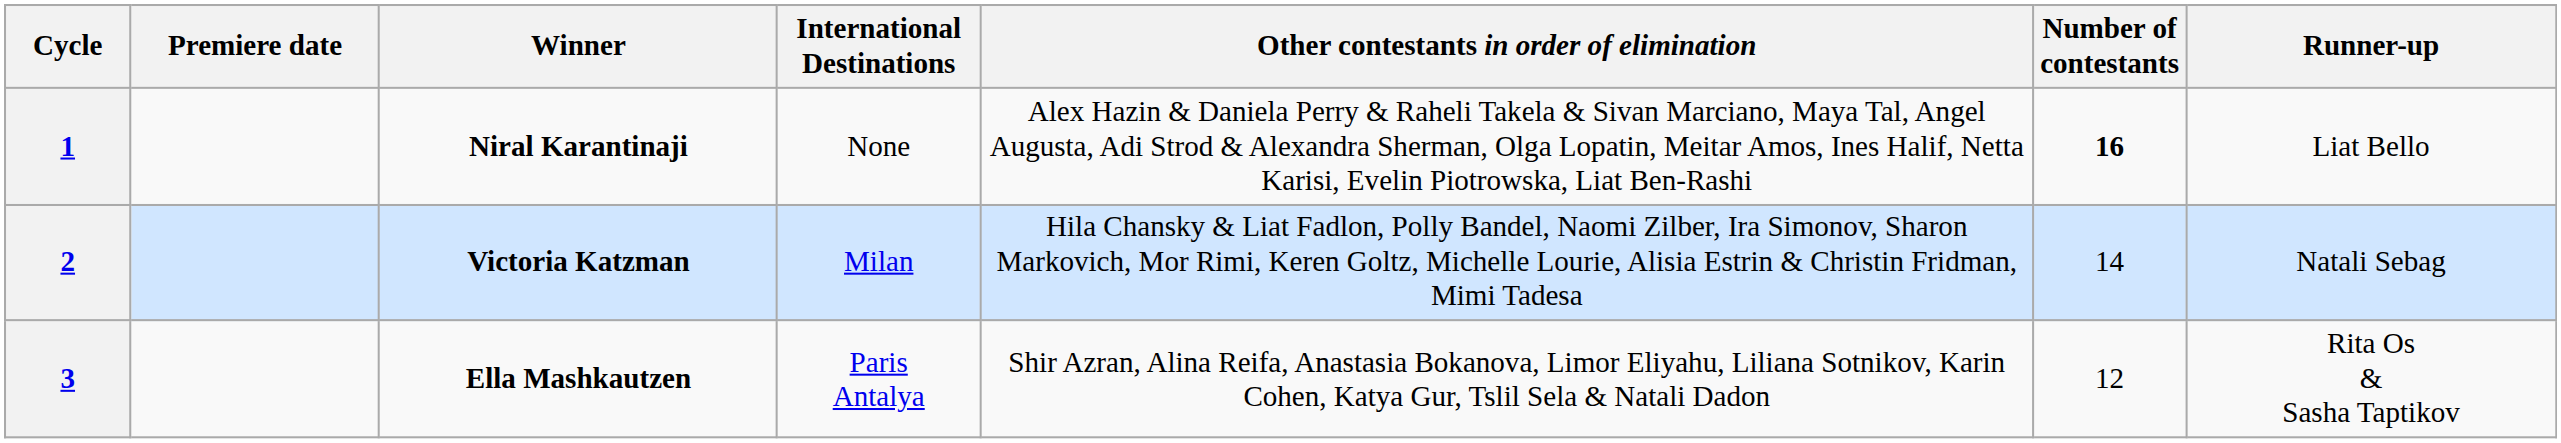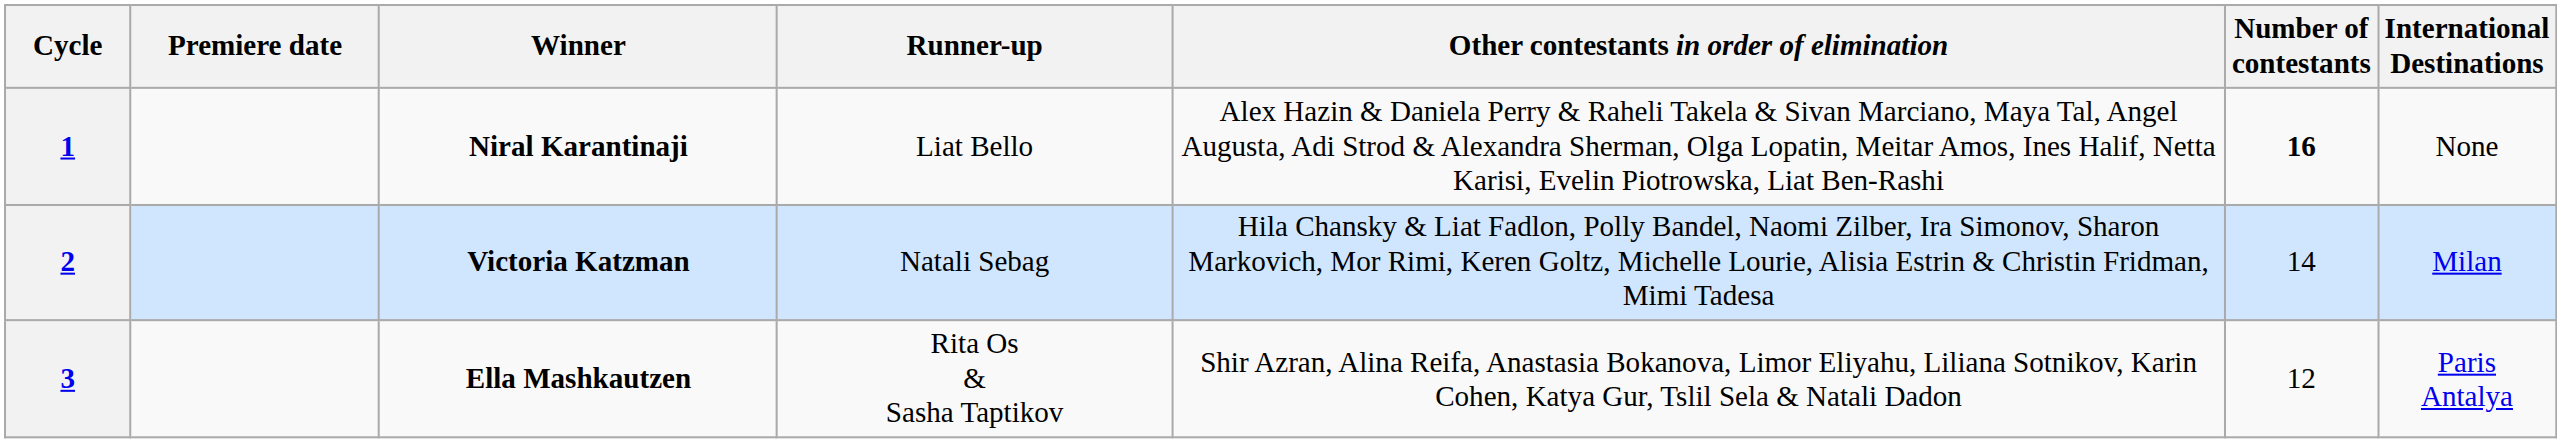columns swapped: Runner-up <-> International Destinations
